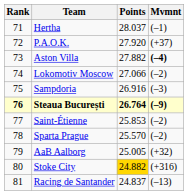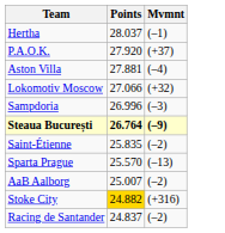- column: Rank | 71 | 72 | 73 | 74 | 75 | 76 | 77 | 78 | 79 | 80 | 81
Aston Villa | Points: 27.882 -> 27.881
Aston Villa | Mvmnt: bold -> normal
Lokomotiv Moscow | Mvmnt: (–2) -> (+32)
Sampdoria | Points: 26.916 -> 26.996
Saint-Étienne | Points: 25.853 -> 25.835
Sparta Prague | Mvmnt: (–2) -> (–13)
AaB Aalborg | Points: 25.005 -> 25.007
AaB Aalborg | Mvmnt: (+32) -> (–2)
Racing de Santander | Mvmnt: (–13) -> (–2)
